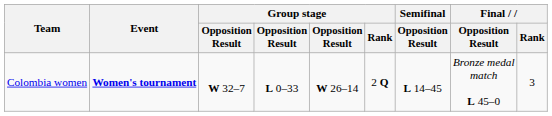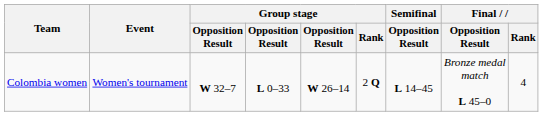Colombia women | Event: bold -> normal
Colombia women | Final / Rank: 3 -> 4
